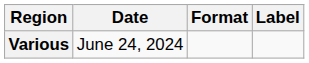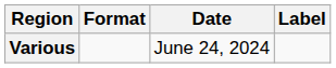columns swapped: Date <-> Format
